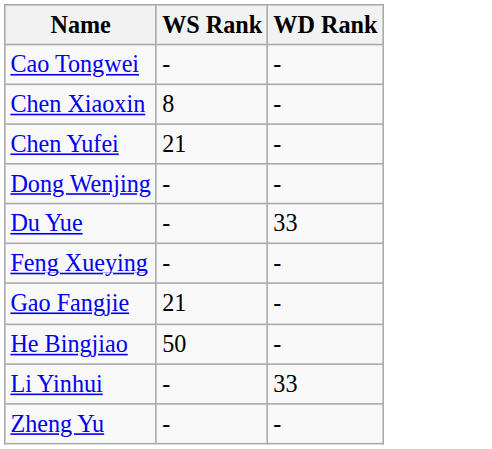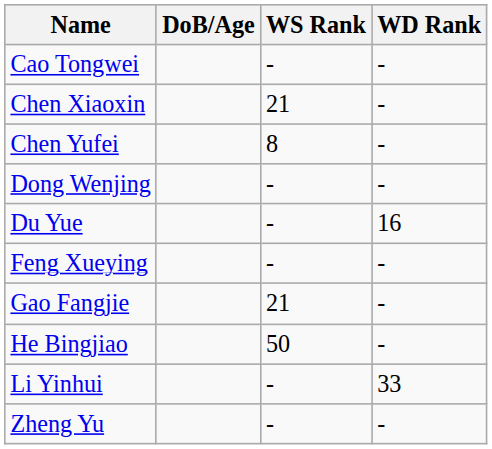+ column: DoB/Age
Chen Xiaoxin | WS Rank: 8 -> 21
Chen Yufei | WS Rank: 21 -> 8
Du Yue | WD Rank: 33 -> 16
